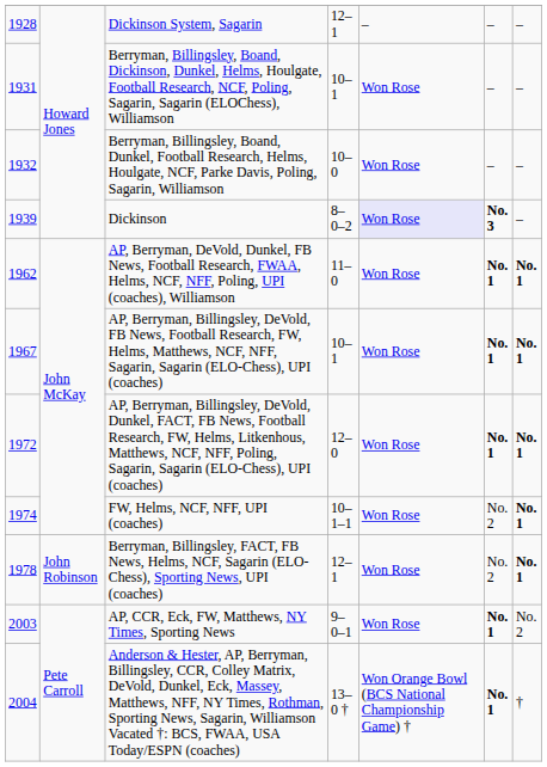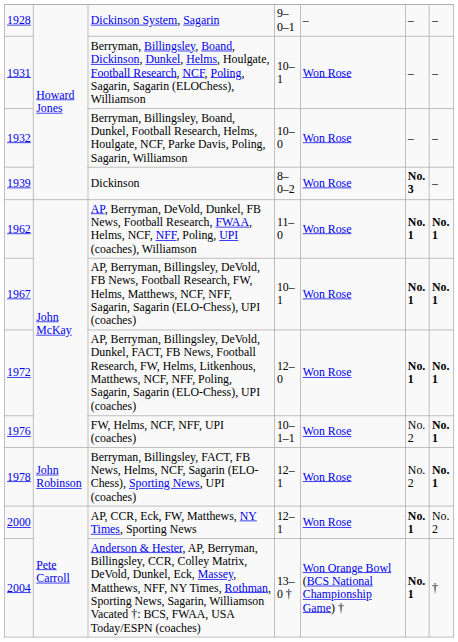Dickinson System, Sagarin | column 4: 12–1 -> 9–0–1
Dickinson | column 5: lavender background -> no background
FW, Helms, NCF, NFF, UPI (coaches) | column 1: 1974 -> 1976
AP, CCR, Eck, FW, Matthews, NY Times, Sporting News | column 1: 2003 -> 2000
AP, CCR, Eck, FW, Matthews, NY Times, Sporting News | column 4: 9–0–1 -> 12–1
